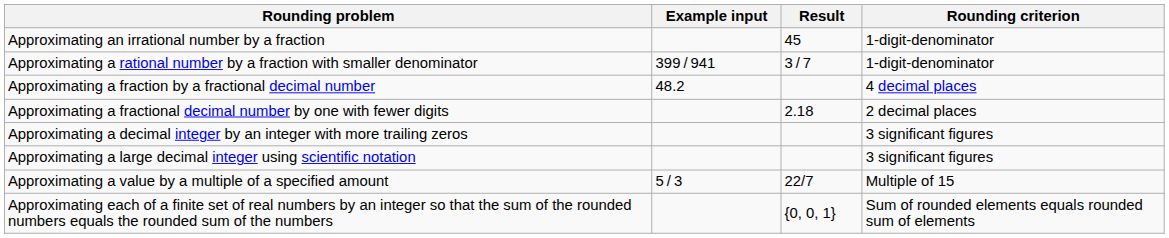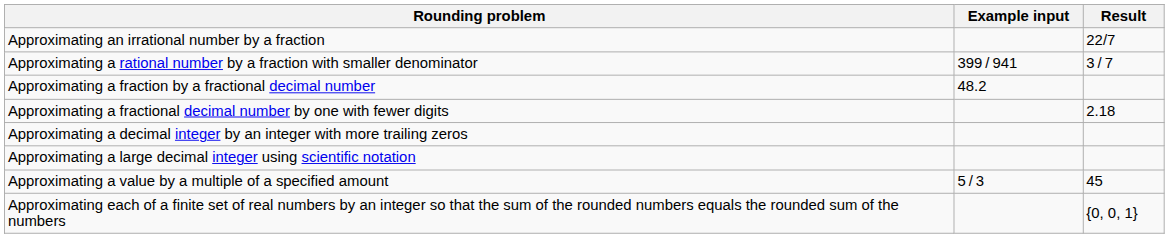- column: Rounding criterion | 1-digit-denominator | 1-digit-denominator | 4 decimal places | 2 decimal places | 3 significant figures | 3 significant figures | Multiple of 15 | Sum of rounded elements equals rounded sum of elements
Approximating an irrational number by a fraction | Result: 45 -> 22/7
Approximating a value by a multiple of a specified amount | Result: 22/7 -> 45
